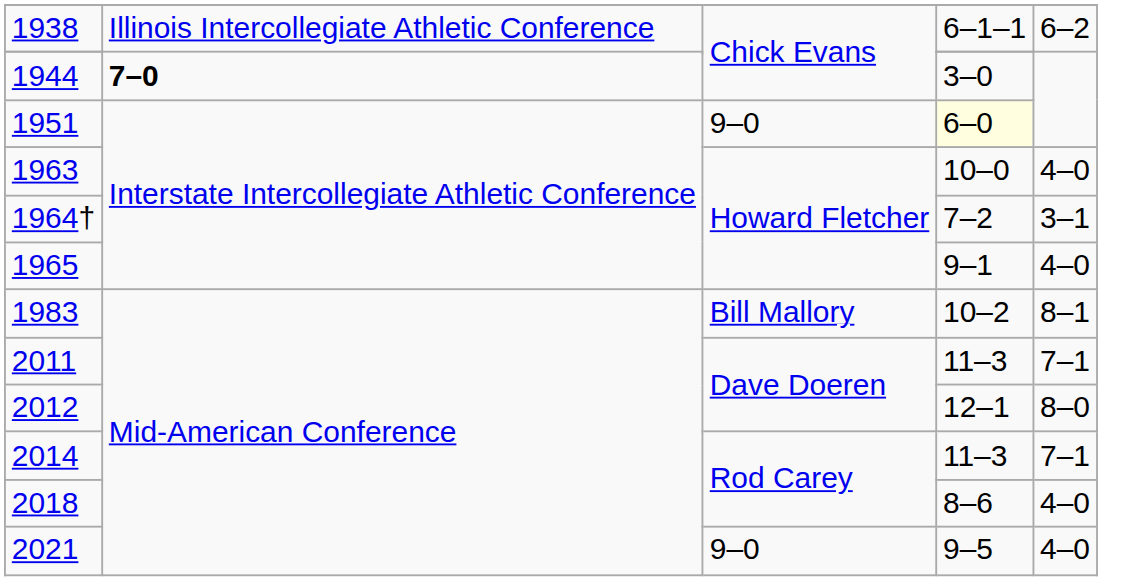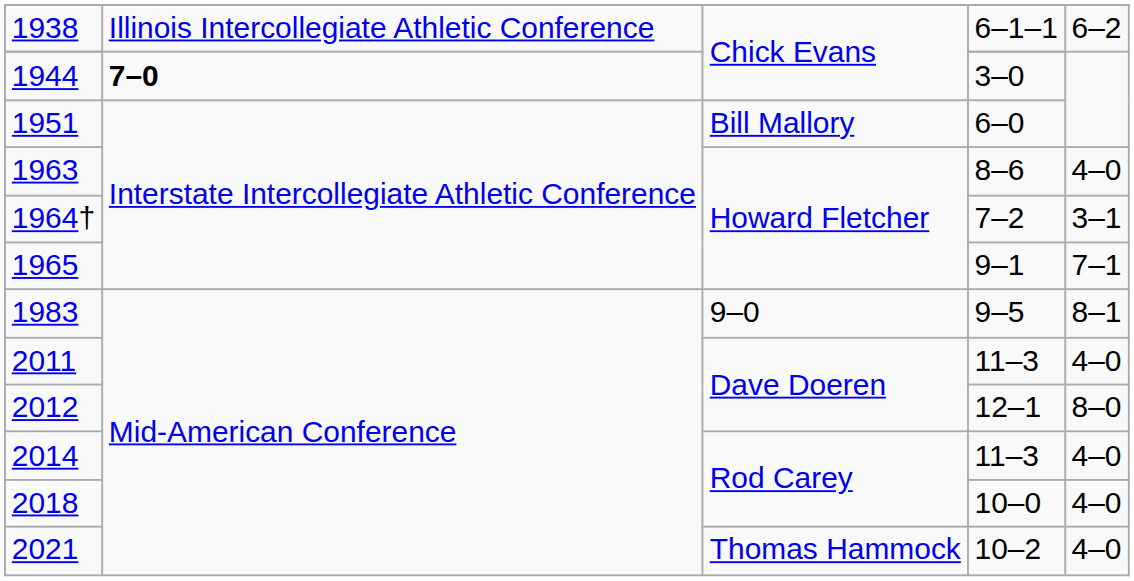1951 | column 3: 9–0 -> Bill Mallory
1951 | column 4: lightyellow background -> no background
1963 | column 4: 10–0 -> 8–6
1965 | column 5: 4–0 -> 7–1
1983 | column 3: Bill Mallory -> 9–0
1983 | column 4: 10–2 -> 9–5
2011 | column 5: 7–1 -> 4–0
2014 | column 5: 7–1 -> 4–0
2018 | column 4: 8–6 -> 10–0
2021 | column 3: 9–0 -> Thomas Hammock
2021 | column 4: 9–5 -> 10–2
